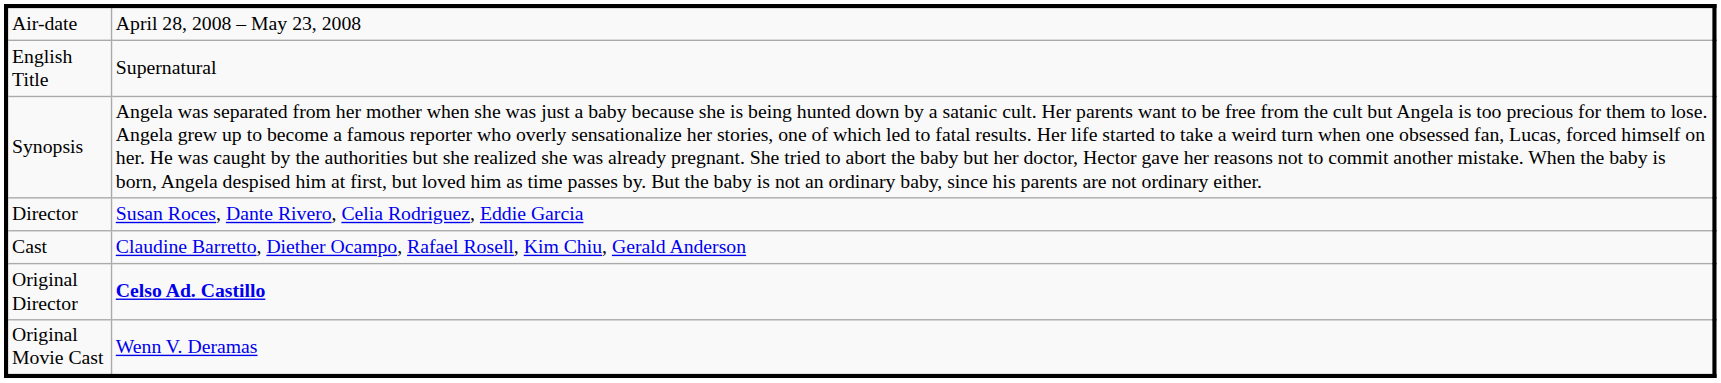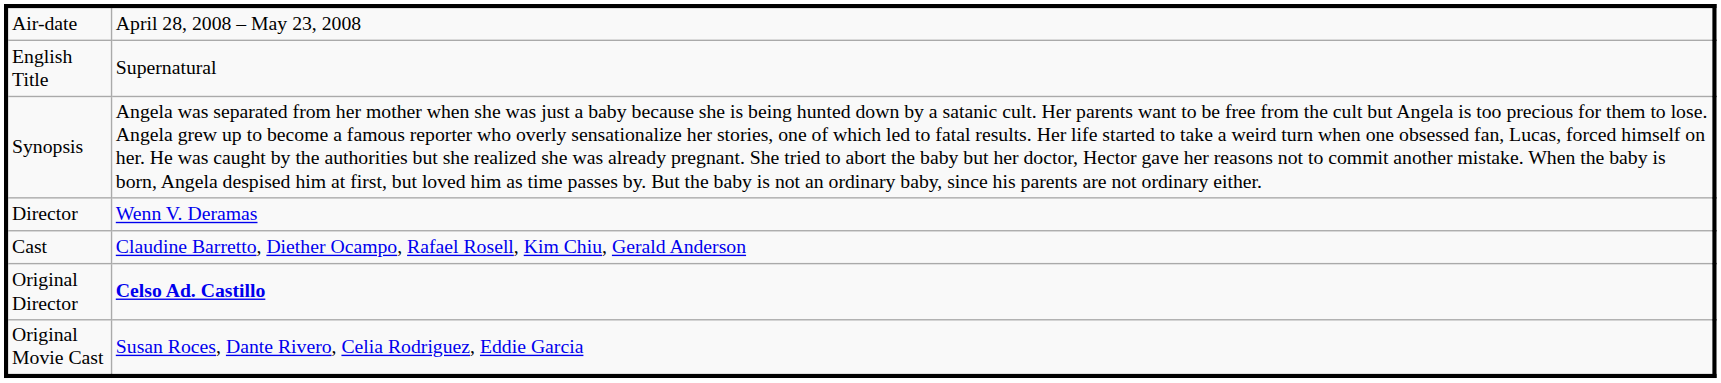Director | column 2: Susan Roces, Dante Rivero, Celia Rodriguez, Eddie Garcia -> Wenn V. Deramas
Original Movie Cast | column 2: Wenn V. Deramas -> Susan Roces, Dante Rivero, Celia Rodriguez, Eddie Garcia
